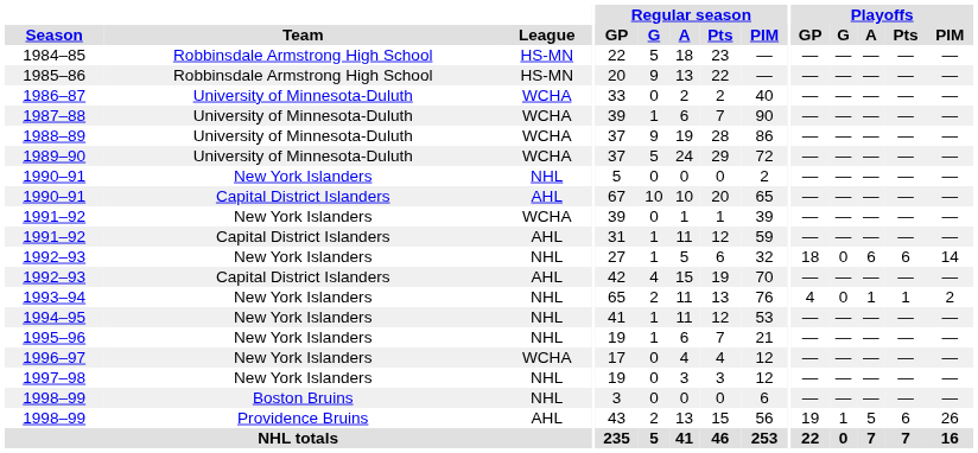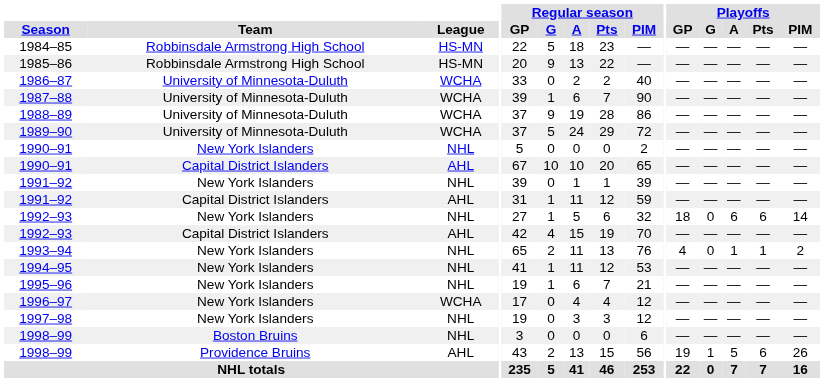1991–92 / New York Islanders | League: WCHA -> NHL
